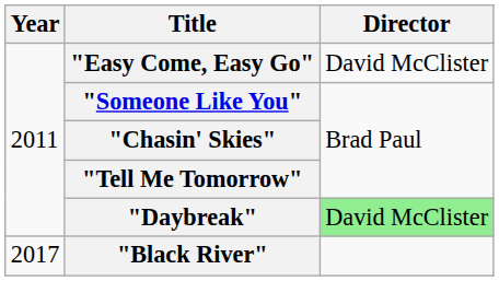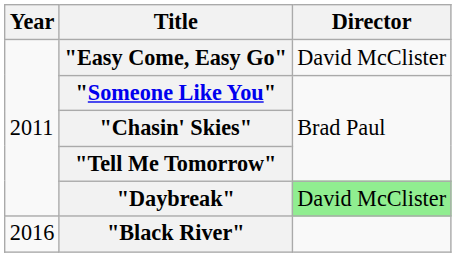"Black River" | Year: 2017 -> 2016
